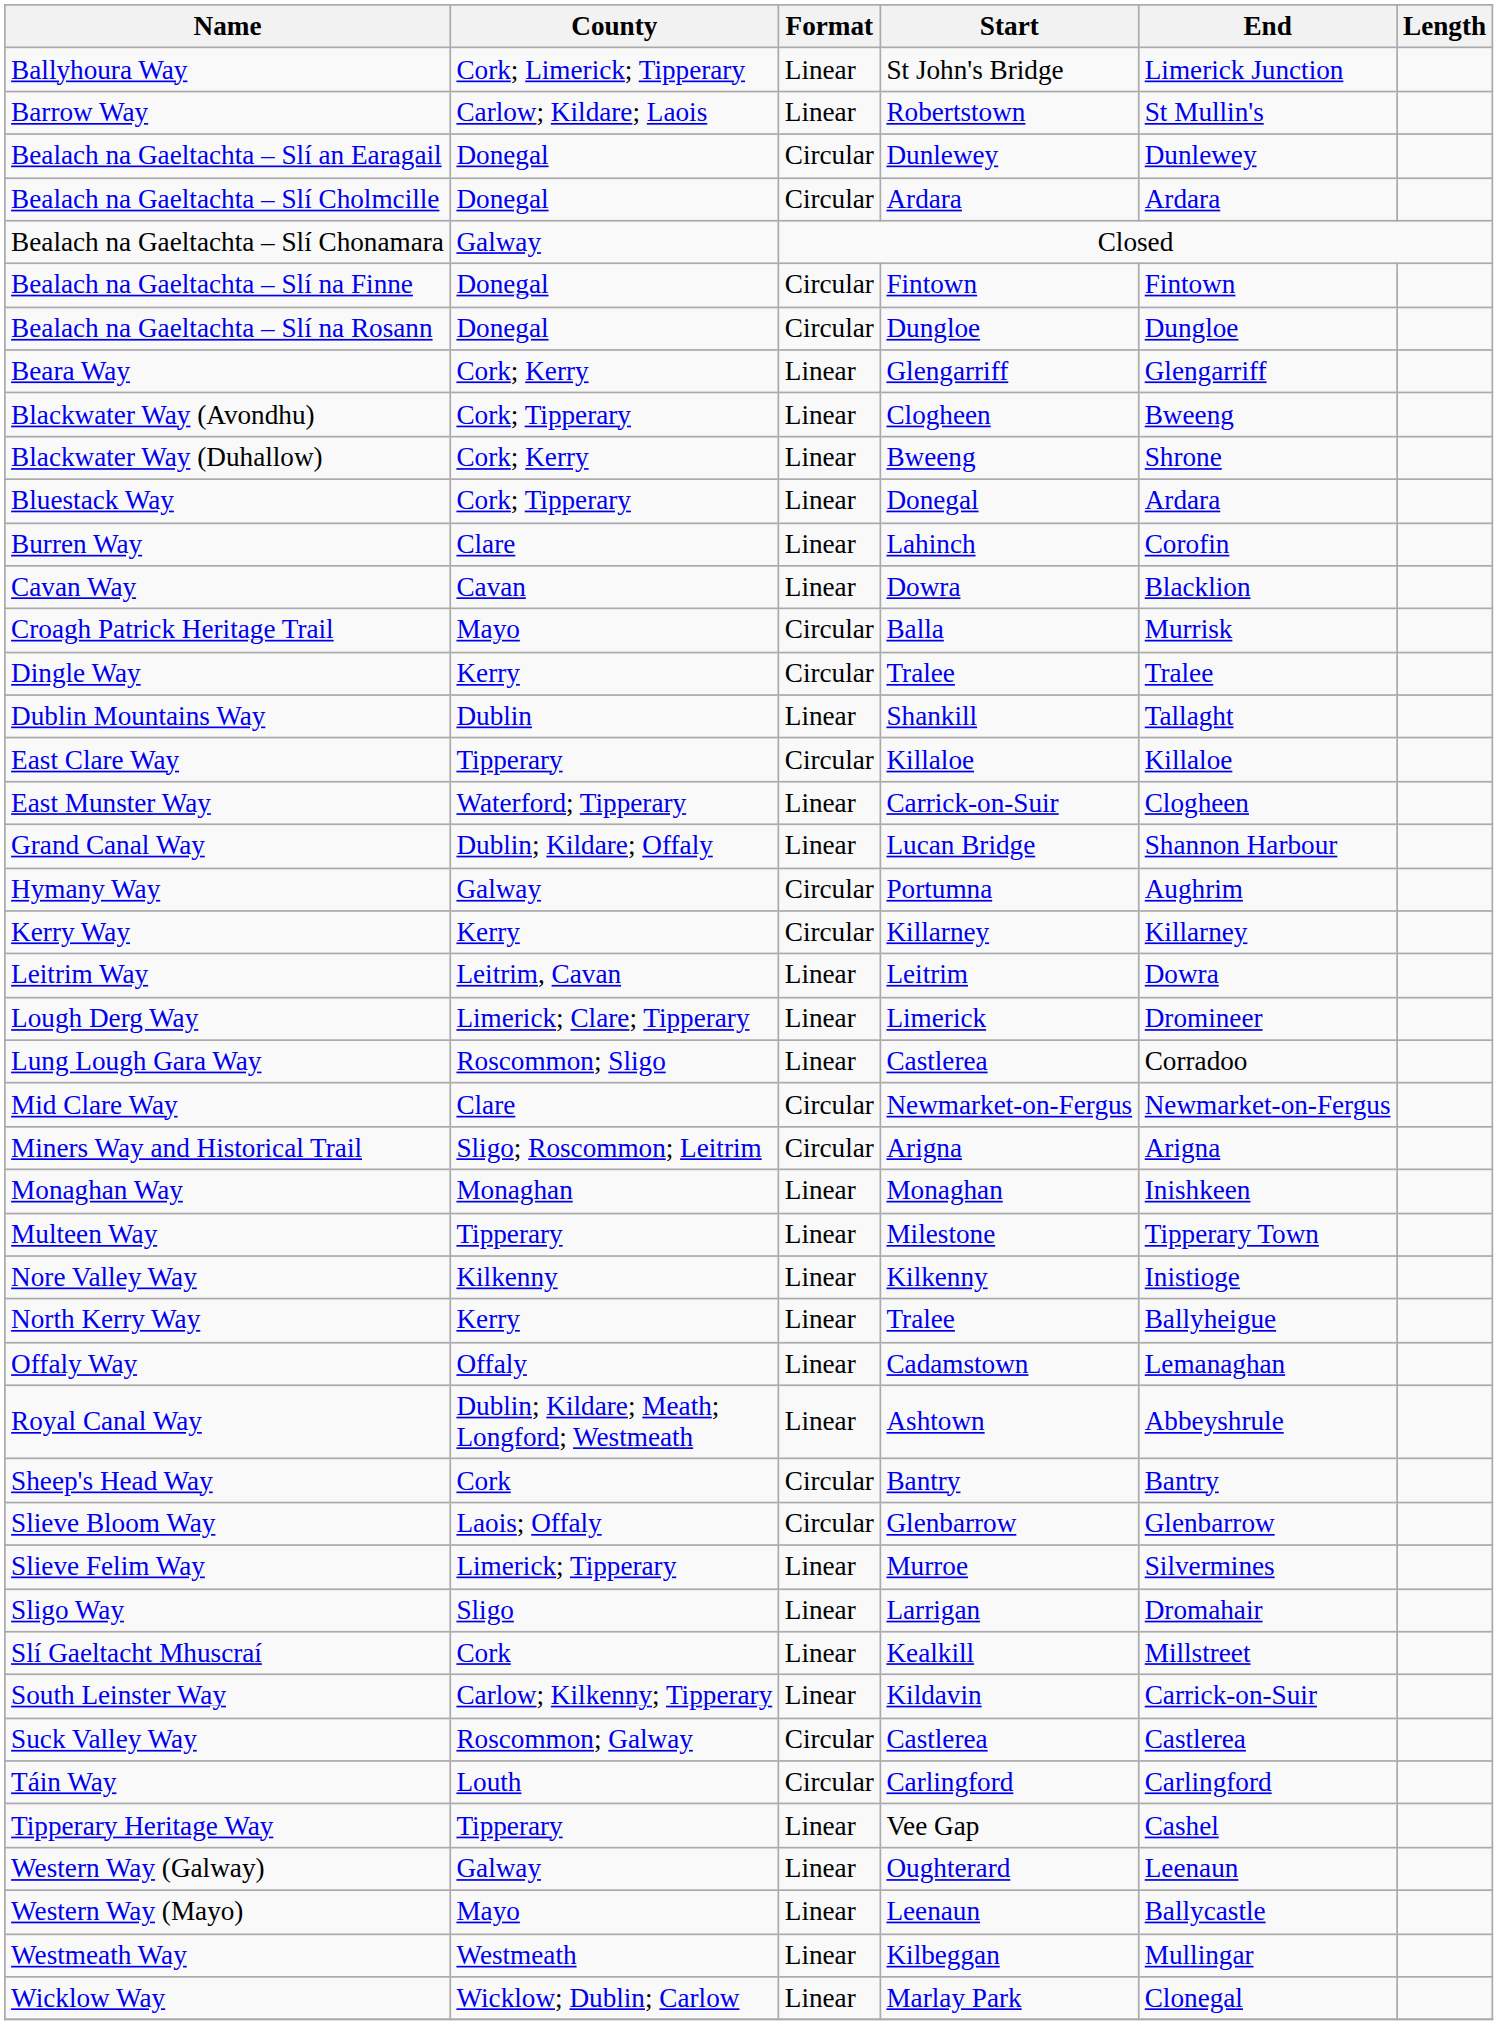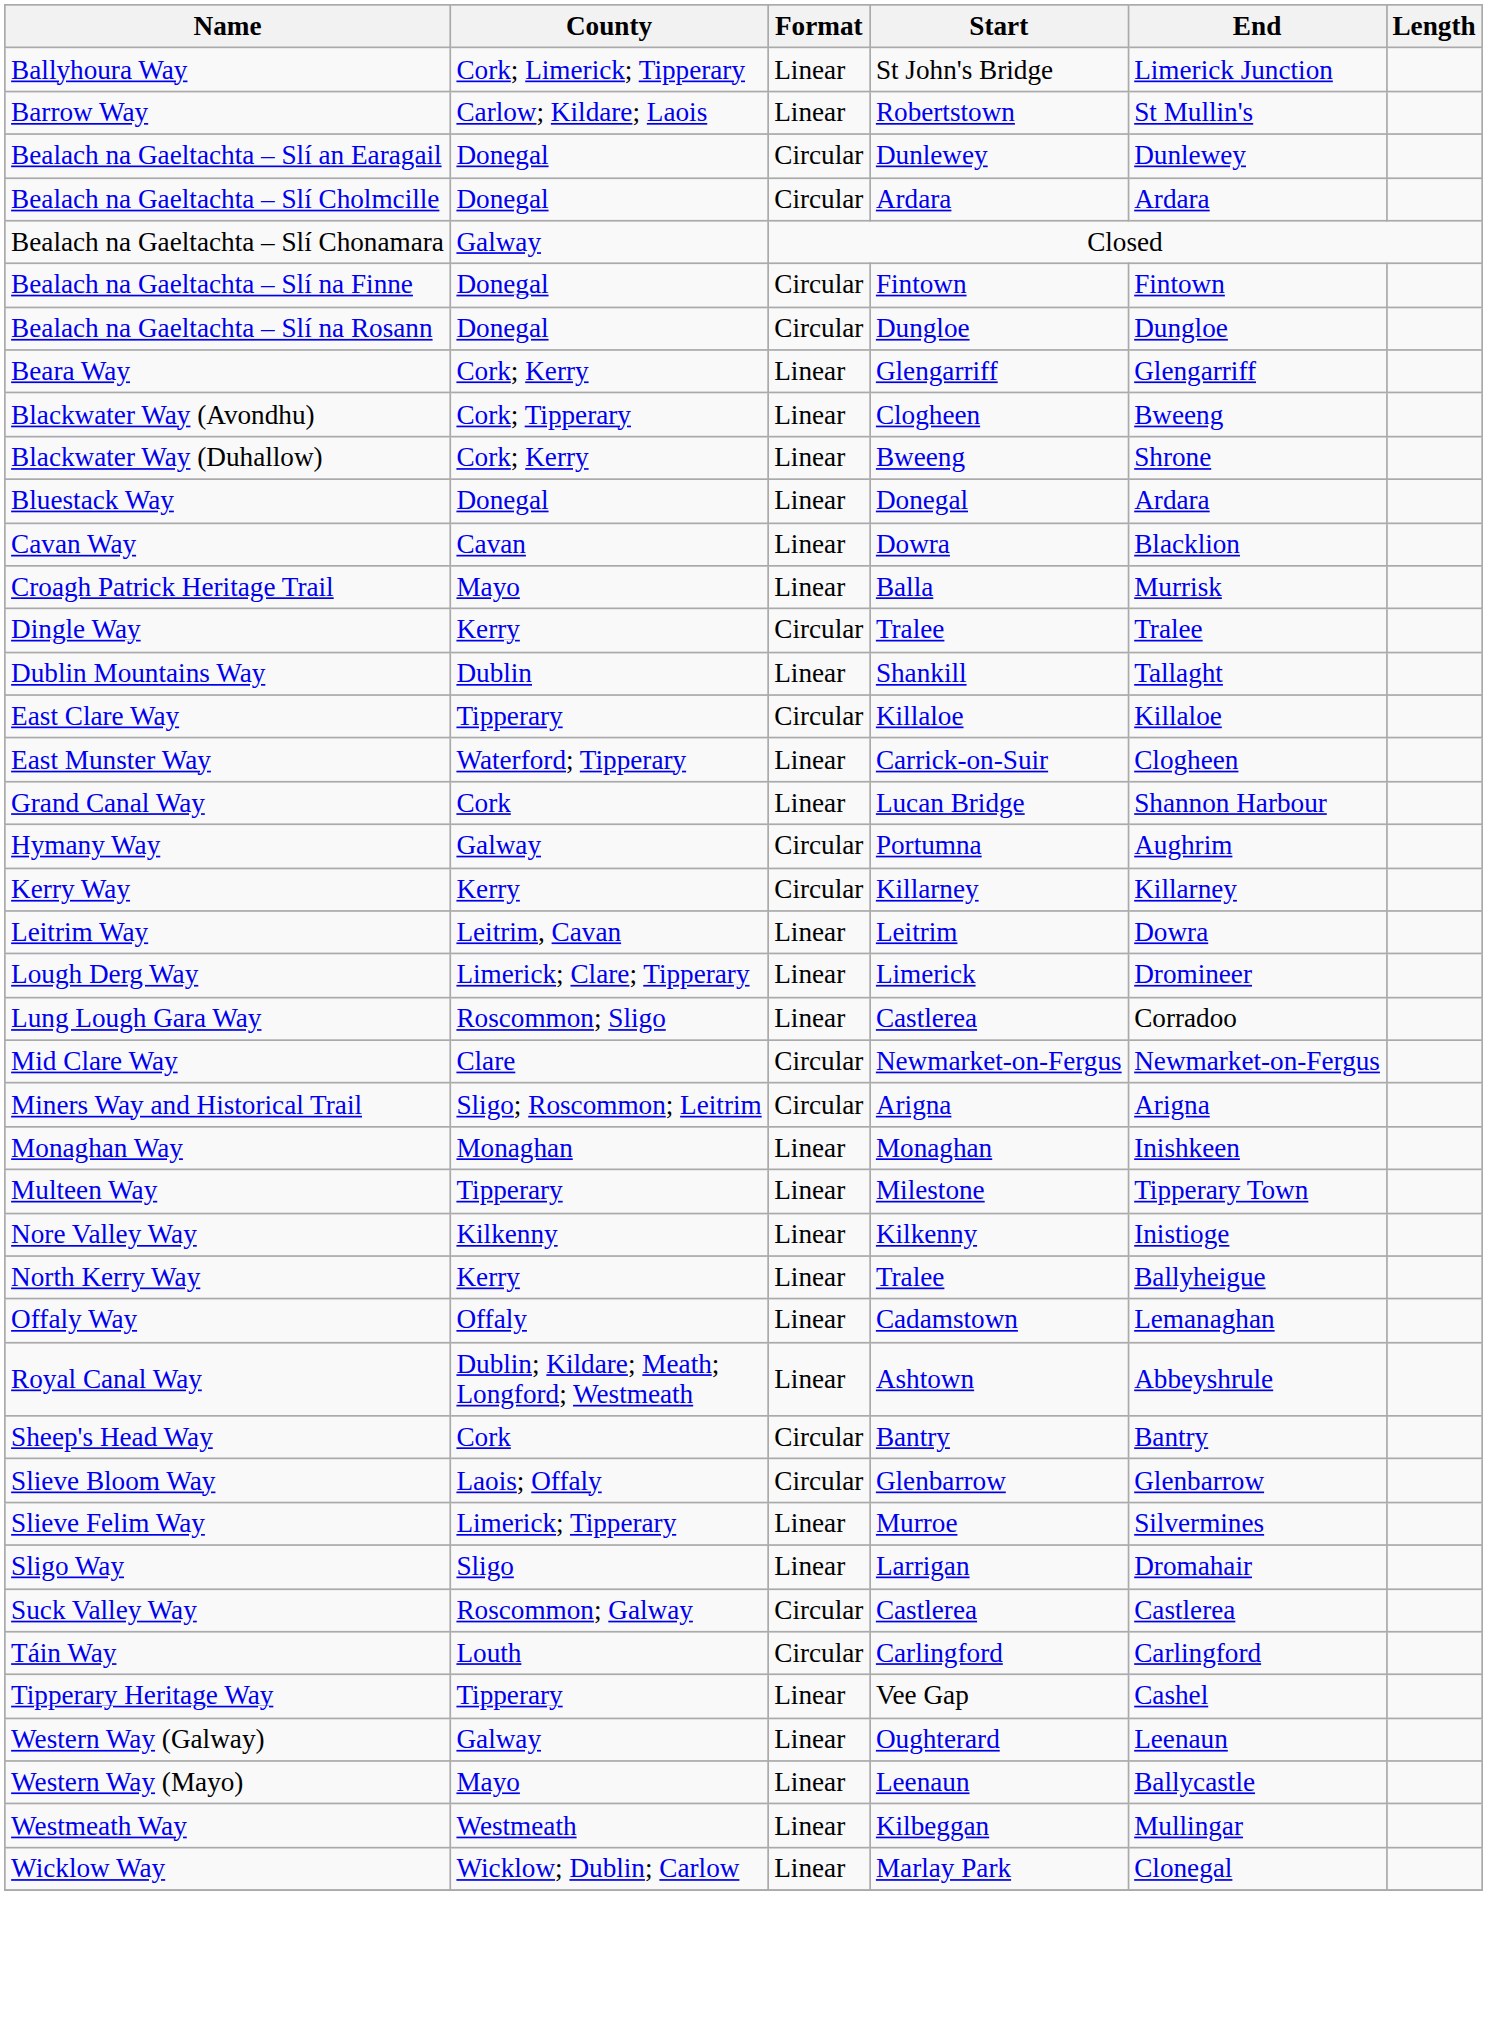Bluestack Way | County: Cork; Tipperary -> Donegal
- row: Burren Way | Clare | Linear | Lahinch | Corofin
Croagh Patrick Heritage Trail | Format: Circular -> Linear
Grand Canal Way | County: Dublin; Kildare; Offaly -> Cork
- row: Slí Gaeltacht Mhuscraí | Cork | Linear | Kealkill | Millstreet
- row: South Leinster Way | Carlow; Kilkenny; Tipperary | Linear | Kildavin | Carrick-on-Suir
